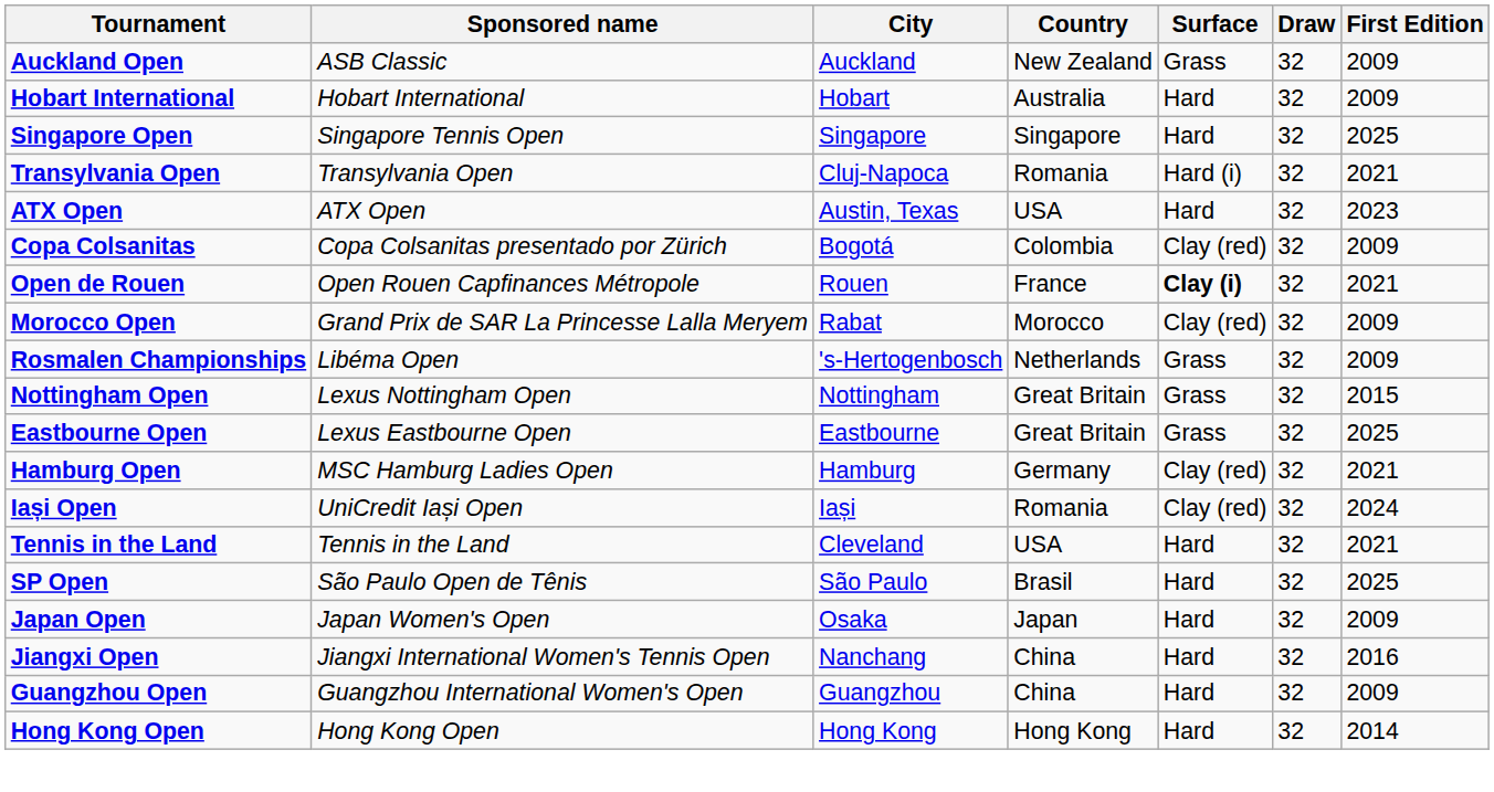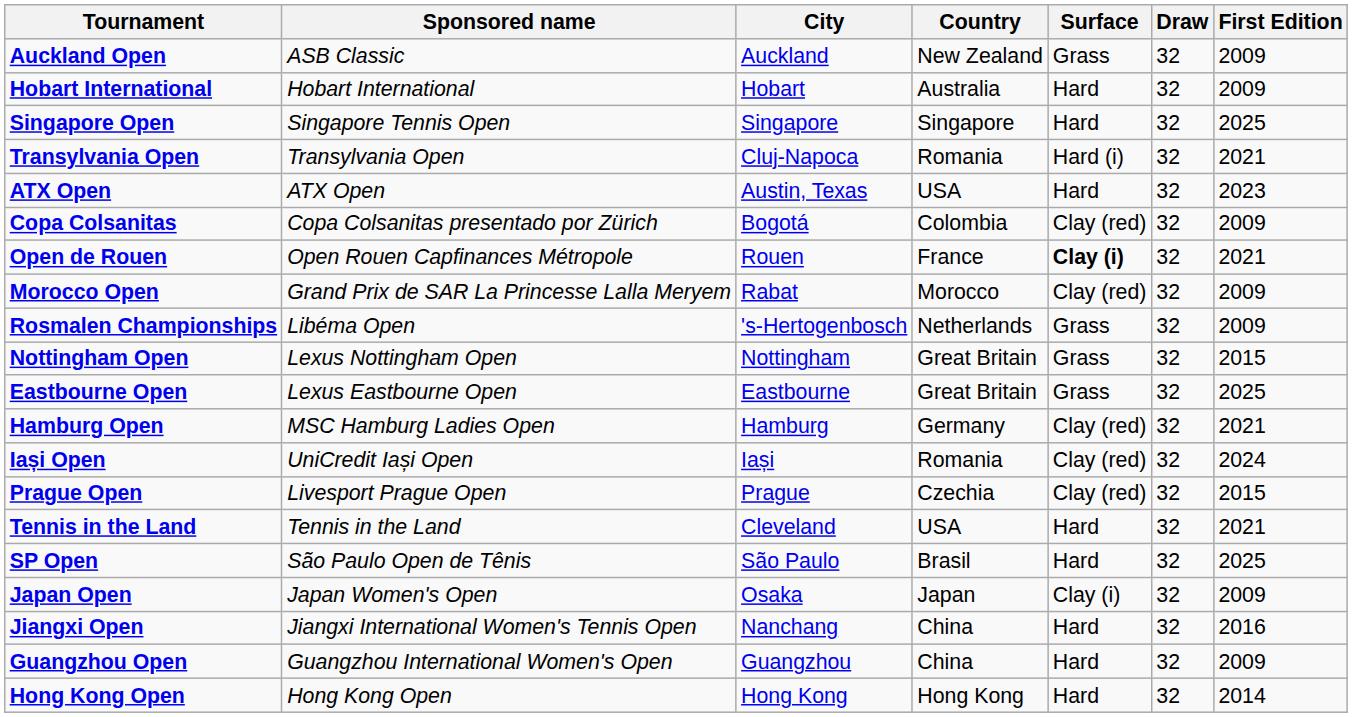+ row: Prague Open | Livesport Prague Open | Prague | Czechia | Clay (red) | 32 | 2015
Japan Open | Surface: Hard -> Clay (i)
